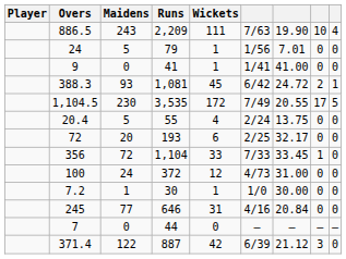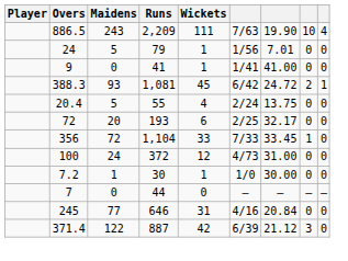- row: 1,104.5 | 230 | 3,535 | 172 | 7/49 | 20.55 | 17 | 5
rows swapped: 245 <-> 7
